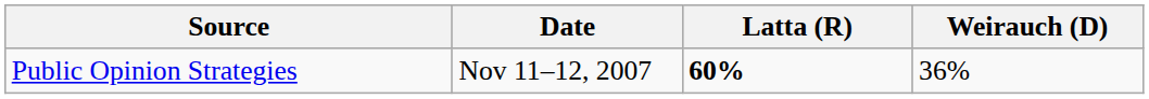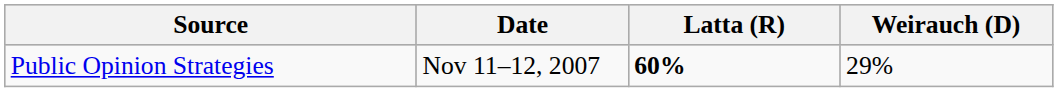Public Opinion Strategies | Weirauch (D): 36% -> 29%
